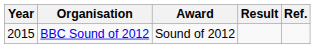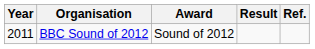BBC Sound of 2012 | Year: 2015 -> 2011
